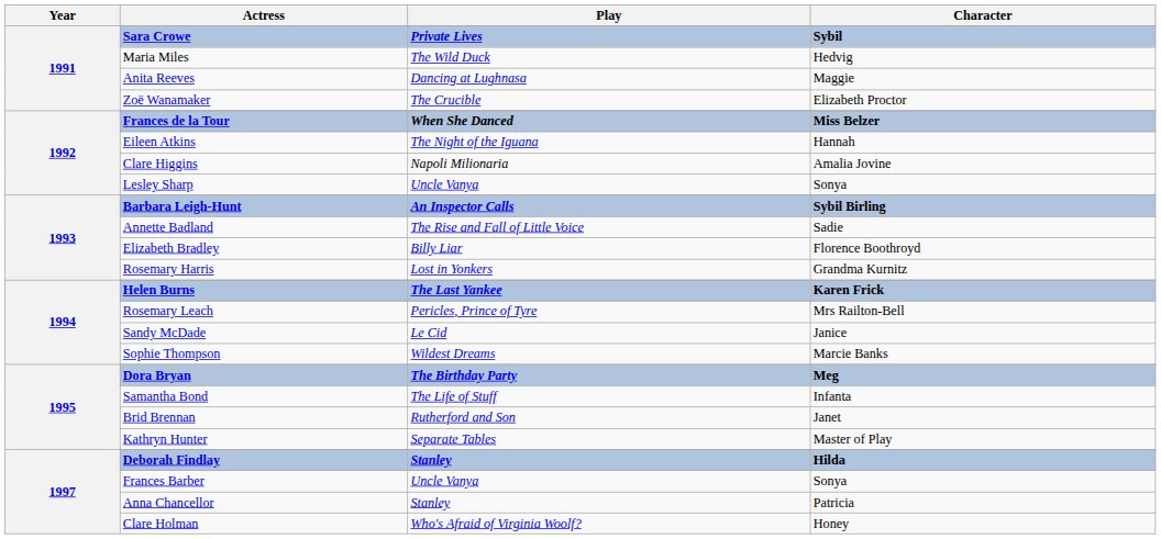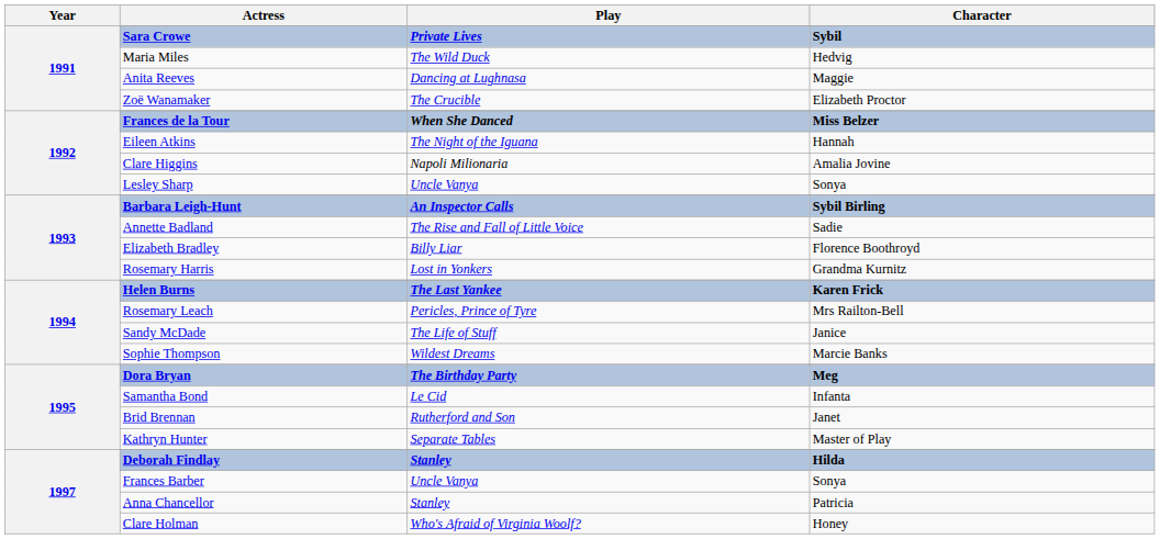Sandy McDade | Play: Le Cid -> The Life of Stuff
Samantha Bond | Play: The Life of Stuff -> Le Cid
